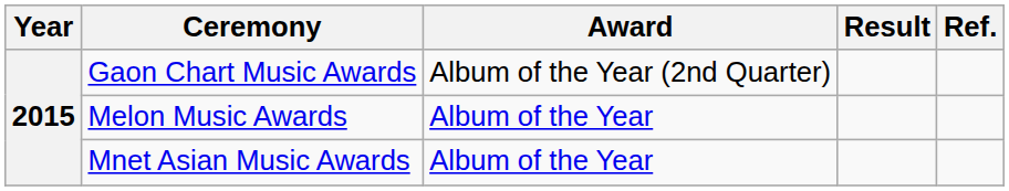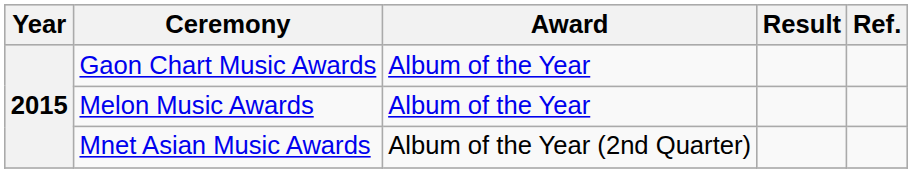Gaon Chart Music Awards | Award: Album of the Year (2nd Quarter) -> Album of the Year
Mnet Asian Music Awards | Award: Album of the Year -> Album of the Year (2nd Quarter)
